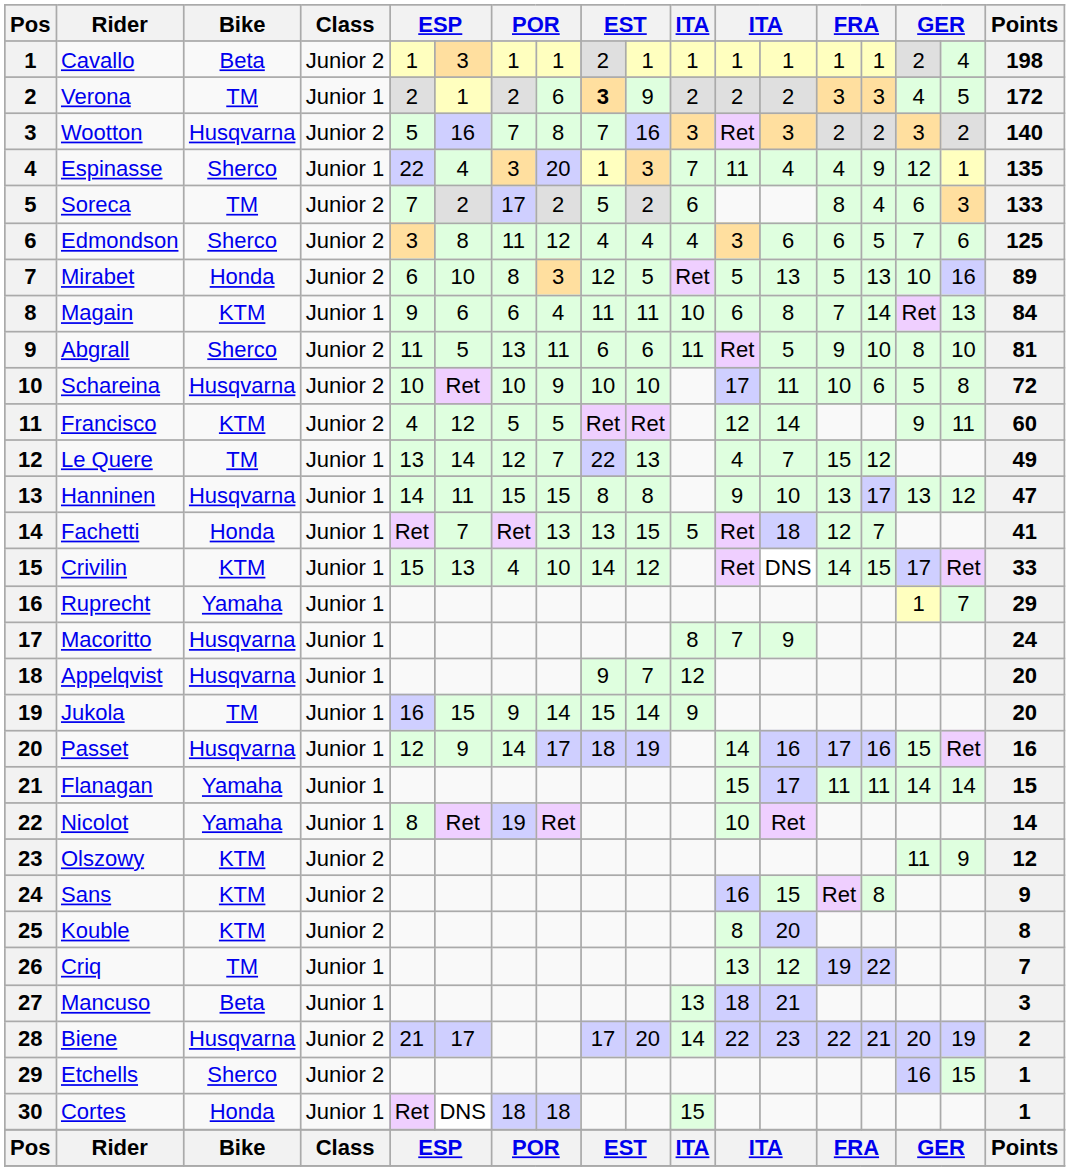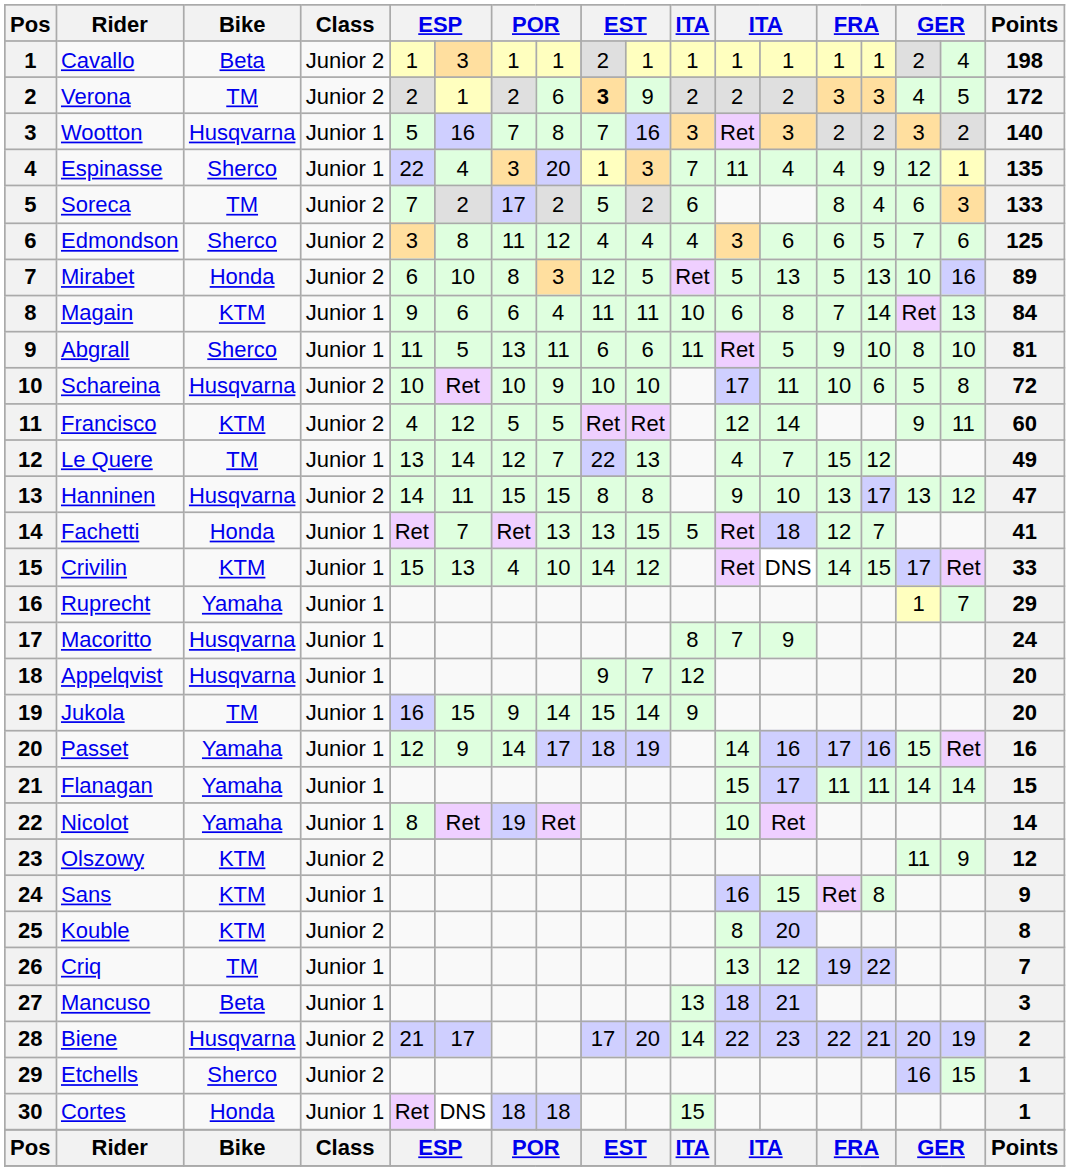Verona | Class: Junior 1 -> Junior 2
Wootton | Class: Junior 2 -> Junior 1
Abgrall | Class: Junior 2 -> Junior 1
Hanninen | Class: Junior 1 -> Junior 2
Passet | Bike: Husqvarna -> Yamaha
Sans | Class: Junior 2 -> Junior 1
